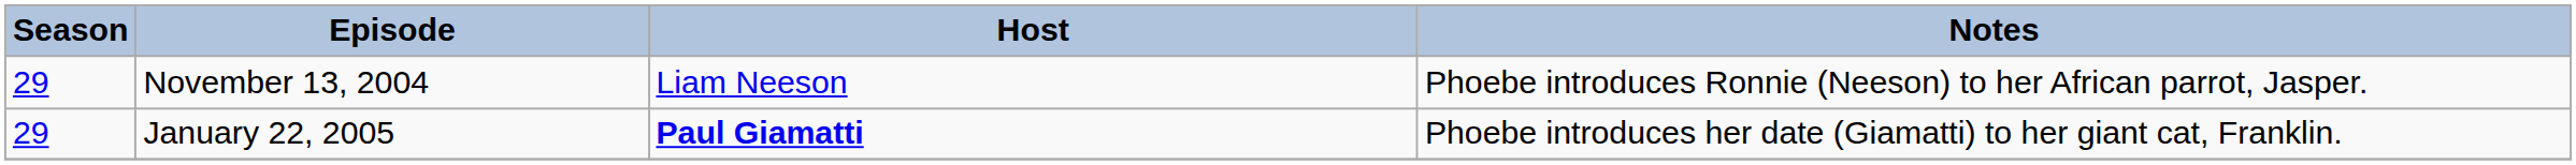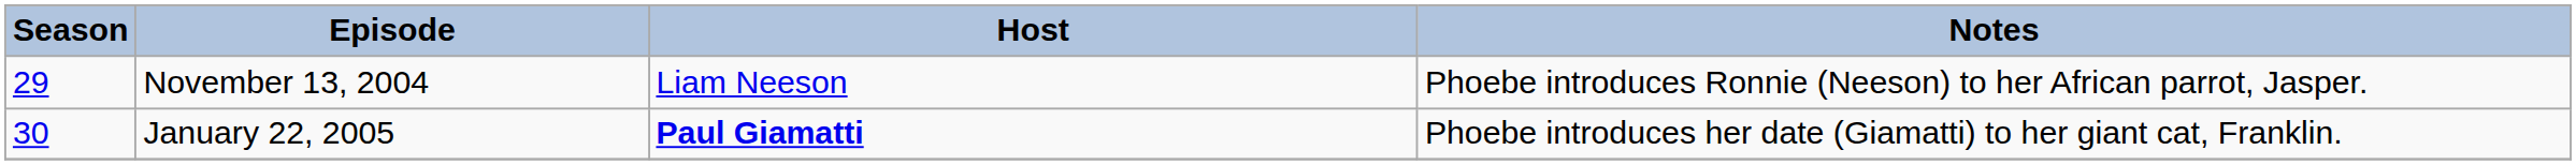January 22, 2005 | Season: 29 -> 30
